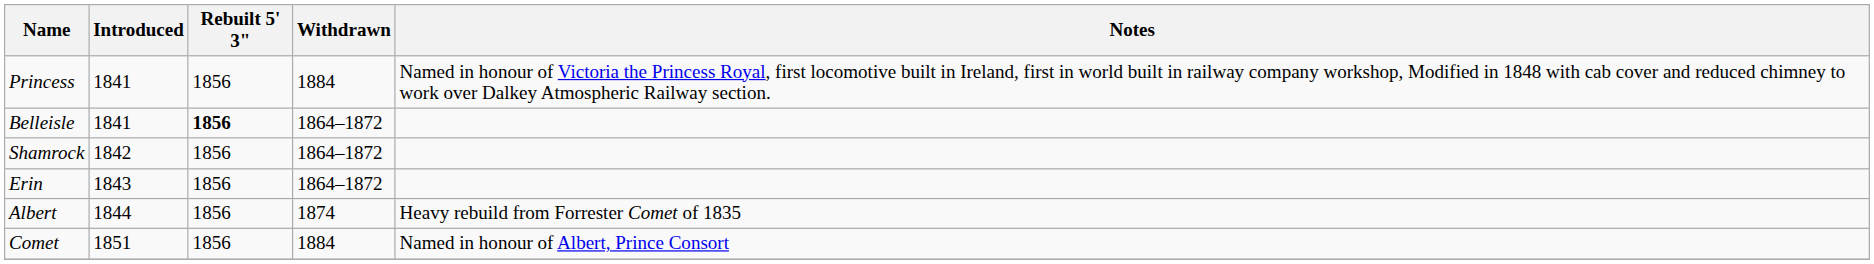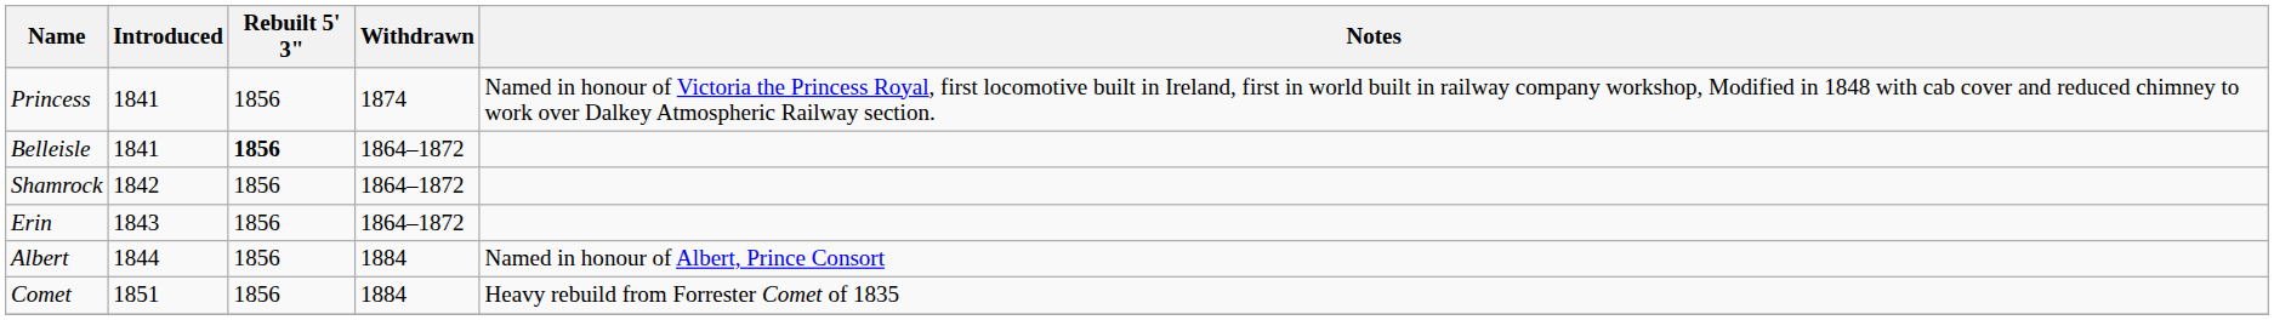Princess | Withdrawn: 1884 -> 1874
Albert | Withdrawn: 1874 -> 1884
Albert | Notes: Heavy rebuild from Forrester Comet of 1835 -> Named in honour of Albert, Prince Consort
Comet | Notes: Named in honour of Albert, Prince Consort -> Heavy rebuild from Forrester Comet of 1835
